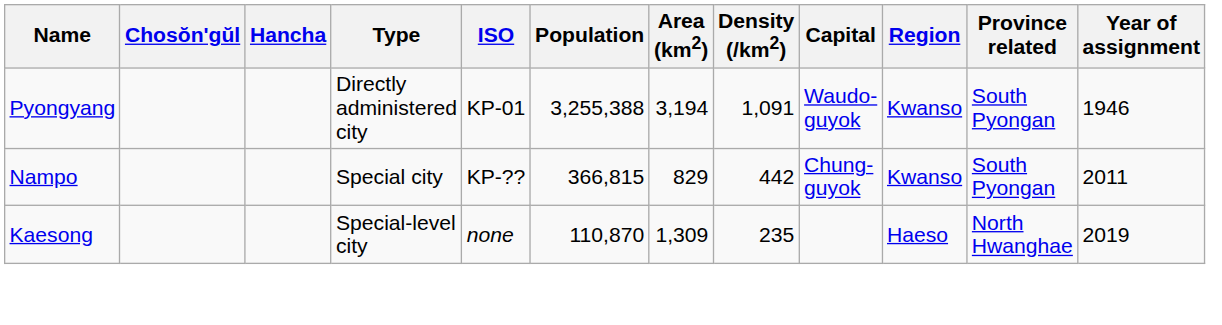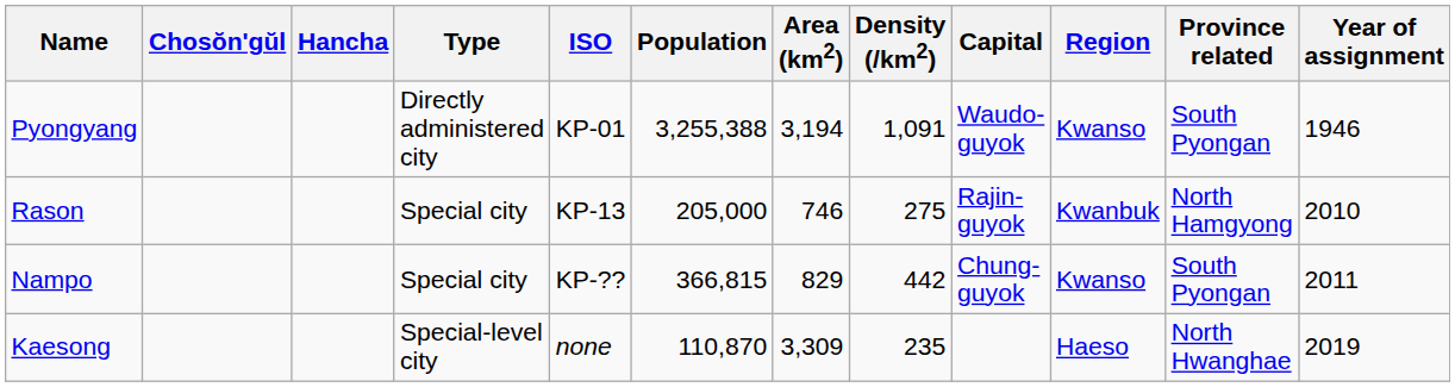+ row: Rason | Special city | KP-13 | 205,000 | 746 | 275 | Rajin-guyok | Kwanbuk | North Hamgyong | 2010
Kaesong | Area (km2): 1,309 -> 3,309
